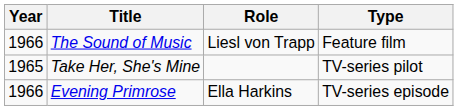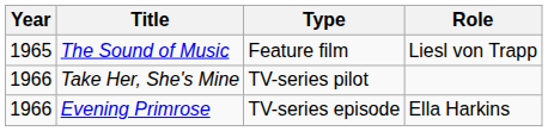columns swapped: Role <-> Type
The Sound of Music | Year: 1966 -> 1965
Take Her, She's Mine | Year: 1965 -> 1966
